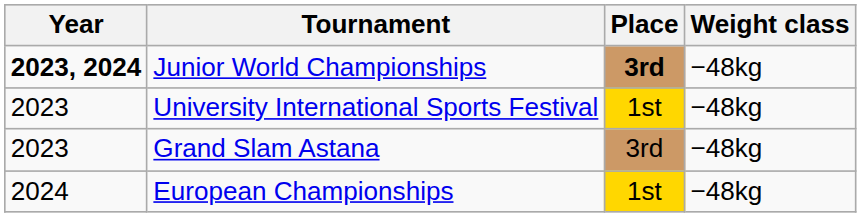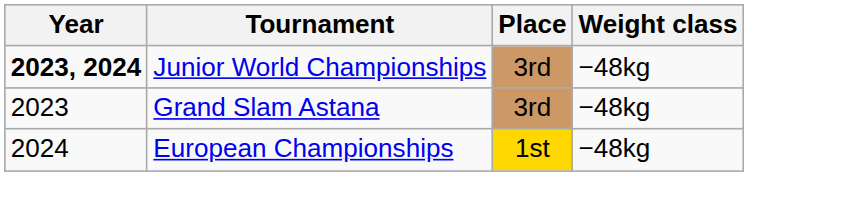Junior World Championships | Place: bold -> normal
- row: 2023 | University International Sports Festival | 1st | −48kg
